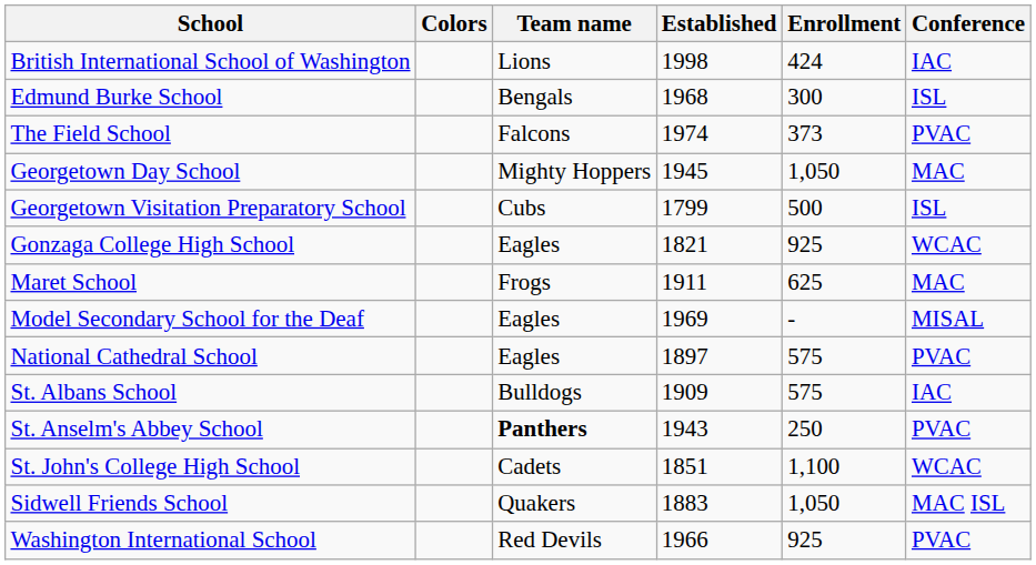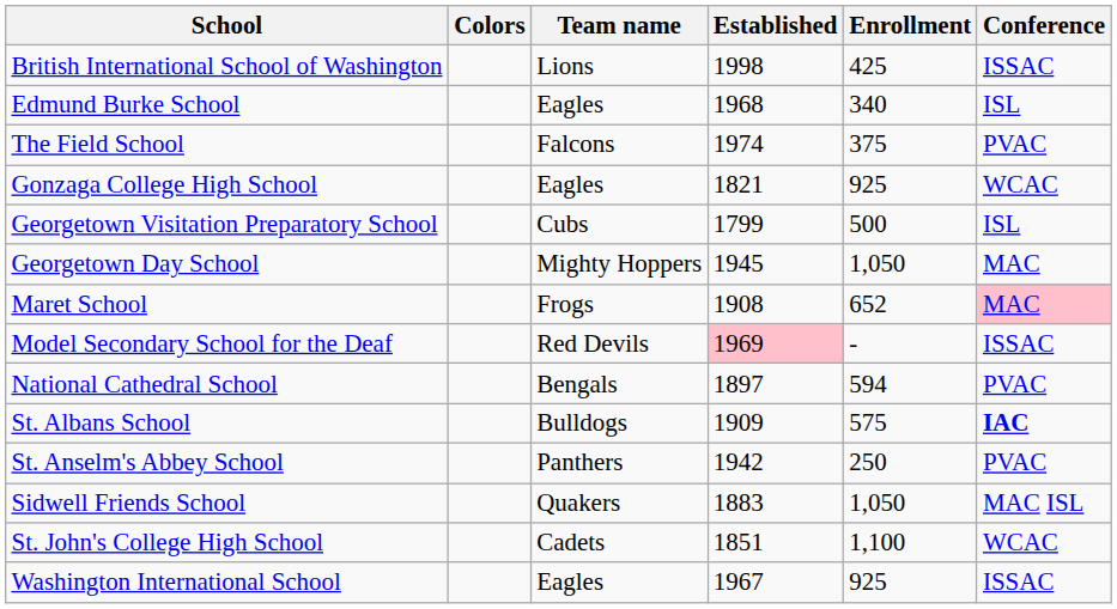British International School of Washington | Enrollment: 424 -> 425
British International School of Washington | Conference: IAC -> ISSAC
Edmund Burke School | Team name: Bengals -> Eagles
Edmund Burke School | Enrollment: 300 -> 340
The Field School | Enrollment: 373 -> 375
rows swapped: Georgetown Day School <-> Gonzaga College High School
Maret School | Established: 1911 -> 1908
Maret School | Enrollment: 625 -> 652
Maret School | Conference: no background -> pink background
Model Secondary School for the Deaf | Team name: Eagles -> Red Devils
Model Secondary School for the Deaf | Established: no background -> pink background
Model Secondary School for the Deaf | Conference: MISAL -> ISSAC
National Cathedral School | Team name: Eagles -> Bengals
National Cathedral School | Enrollment: 575 -> 594
St. Albans School | Conference: normal -> bold
St. Anselm's Abbey School | Team name: bold -> normal
St. Anselm's Abbey School | Established: 1943 -> 1942
rows swapped: St. John's College High School <-> Sidwell Friends School
Washington International School | Team name: Red Devils -> Eagles
Washington International School | Established: 1966 -> 1967
Washington International School | Conference: PVAC -> ISSAC
